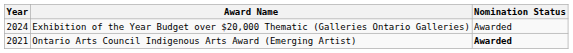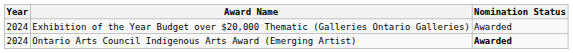Ontario Arts Council Indigenous Arts Award (Emerging Artist) | Year: 2021 -> 2024
